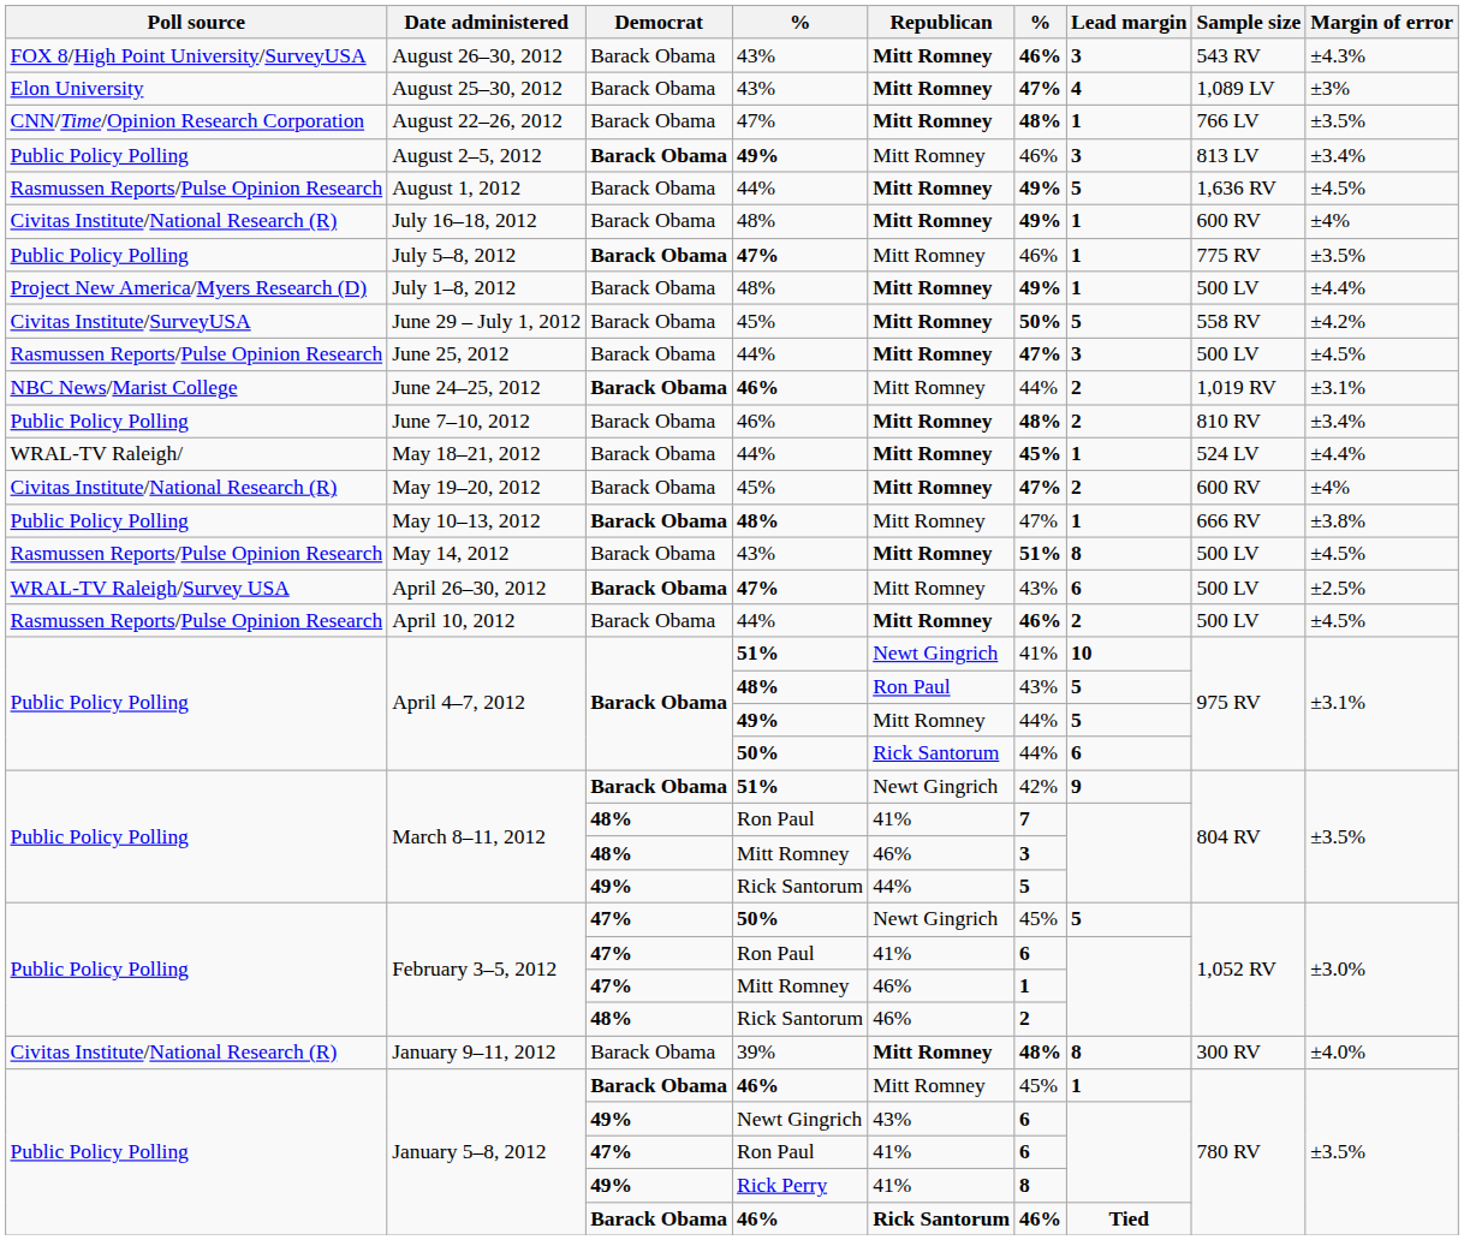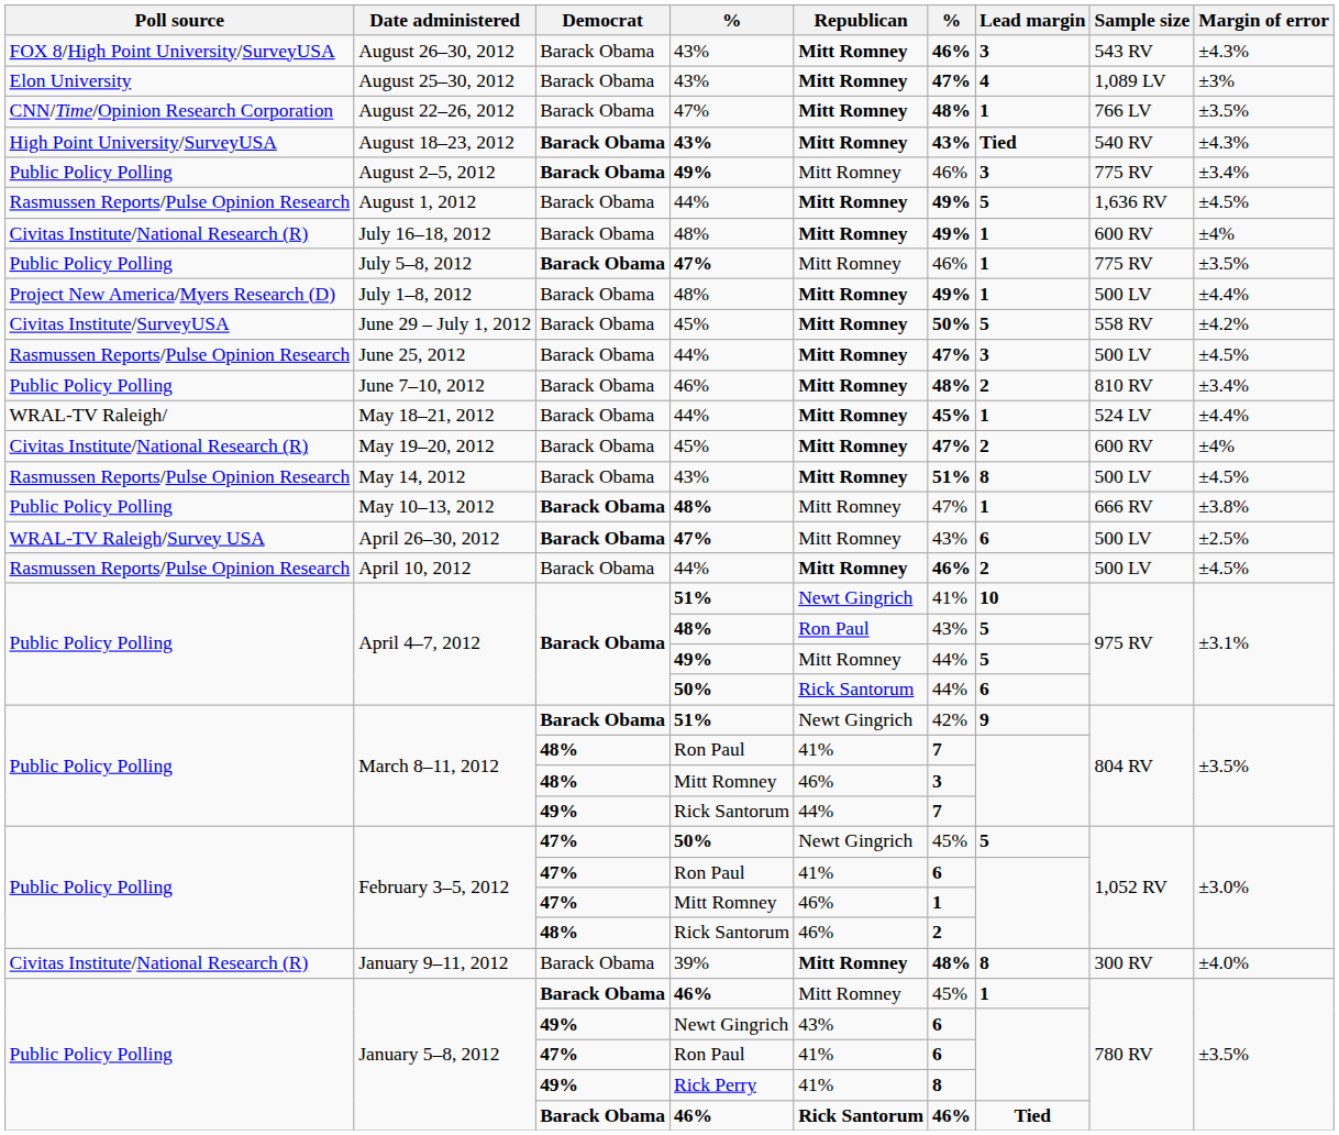+ row: High Point University/SurveyUSA | August 18–23, 2012 | Barack Obama | 43% | Mitt Romney | 43% | Tied | 540 RV | ±4.3%
August 2–5, 2012 | Sample size: 813 LV -> 775 RV
- row: NBC News/Marist College | June 24–25, 2012 | Barack Obama | 46% | Mitt Romney | 44% | 2 | 1,019 RV | ±3.1%
rows swapped: May 14, 2012 <-> May 10–13, 2012
March 8–11, 2012 / Rick Santorum | column 6: 5 -> 7
